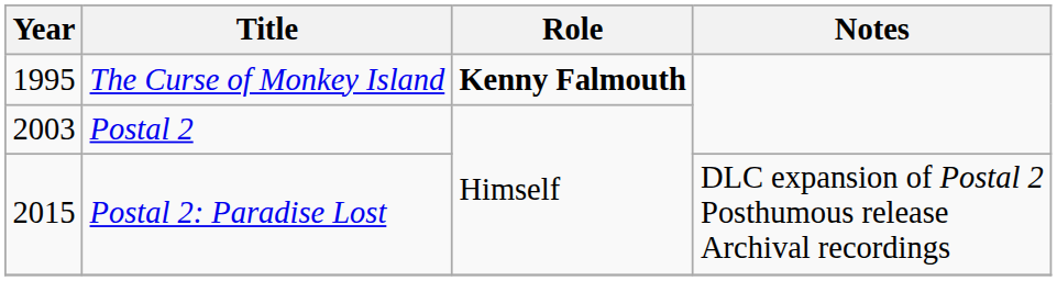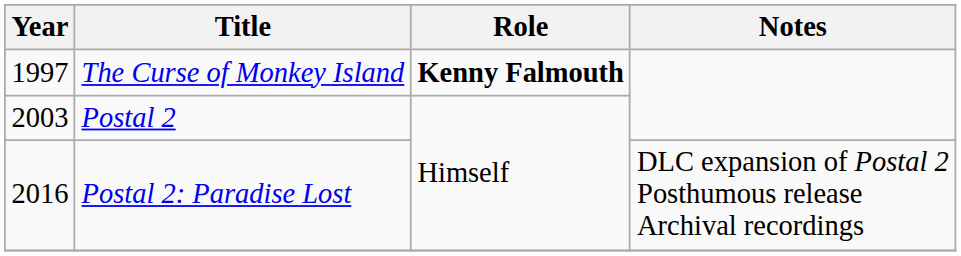The Curse of Monkey Island | Year: 1995 -> 1997
Postal 2: Paradise Lost | Year: 2015 -> 2016
